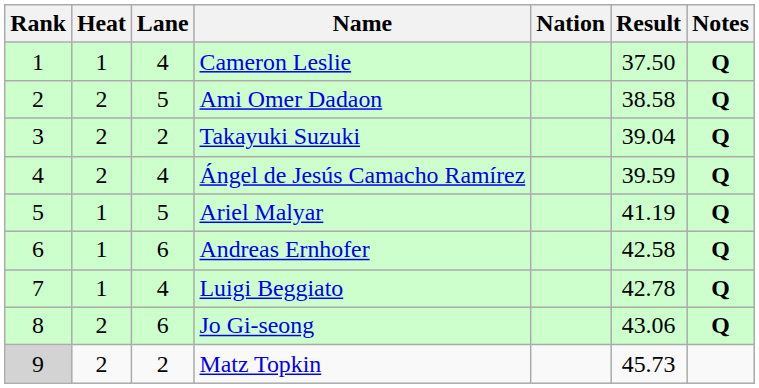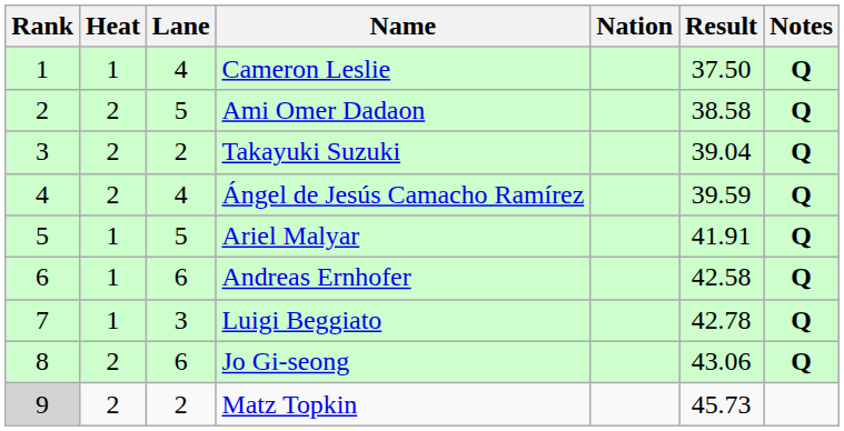Ariel Malyar | Result: 41.19 -> 41.91
Luigi Beggiato | Lane: 4 -> 3
